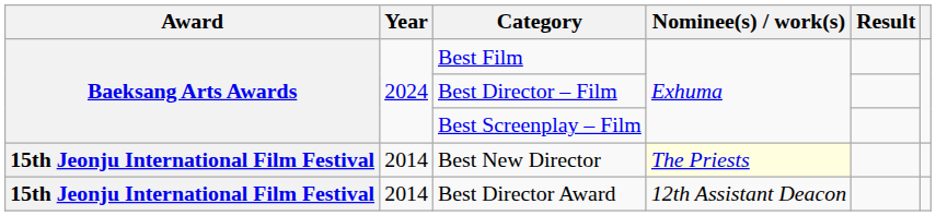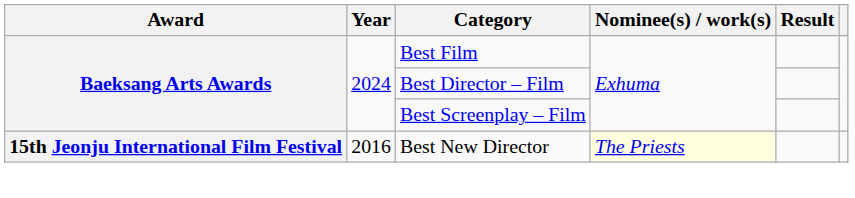Best New Director | Year: 2014 -> 2016
- row: 15th Jeonju International Film Festival | 2014 | Best Director Award | 12th Assistant Deacon
